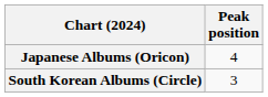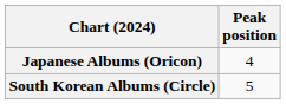South Korean Albums (Circle) | Peak position: 3 -> 5
